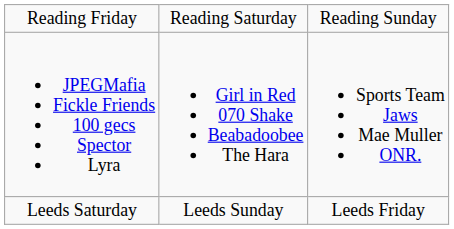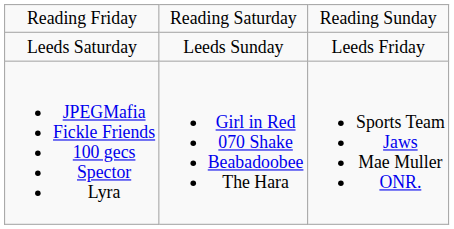rows swapped: Leeds Saturday <-> JPEGMafia Fickle Friends 100 gecs Spector Lyra
